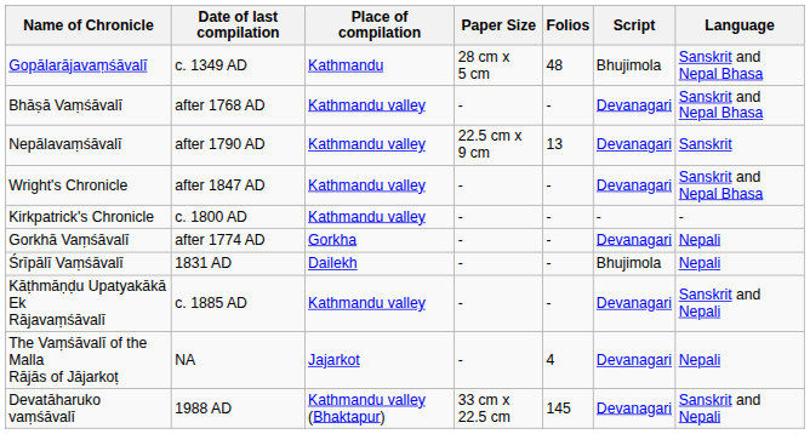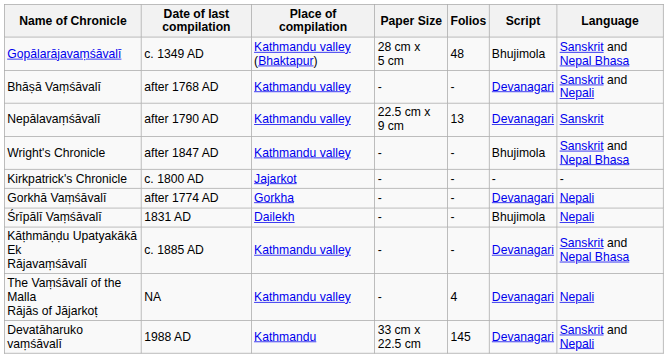Gopālarājavaṃśāvalī | Place of compilation: Kathmandu -> Kathmandu valley (Bhaktapur)
Bhāṣā Vaṃśāvalī | Language: Sanskrit and Nepal Bhasa -> Sanskrit and Nepali
Wright's Chronicle | Script: Devanagari -> Bhujimola
Kirkpatrick's Chronicle | Place of compilation: Kathmandu valley -> Jajarkot
Kāṭhmāṇḍu Upatyakākā Ek Rājavaṃśāvalī | Language: Sanskrit and Nepali -> Sanskrit and Nepal Bhasa
The Vaṃśāvalī of the Malla Rājās of Jājarkoṭ | Place of compilation: Jajarkot -> Kathmandu valley
Devatāharuko vaṃśāvalī | Place of compilation: Kathmandu valley (Bhaktapur) -> Kathmandu
